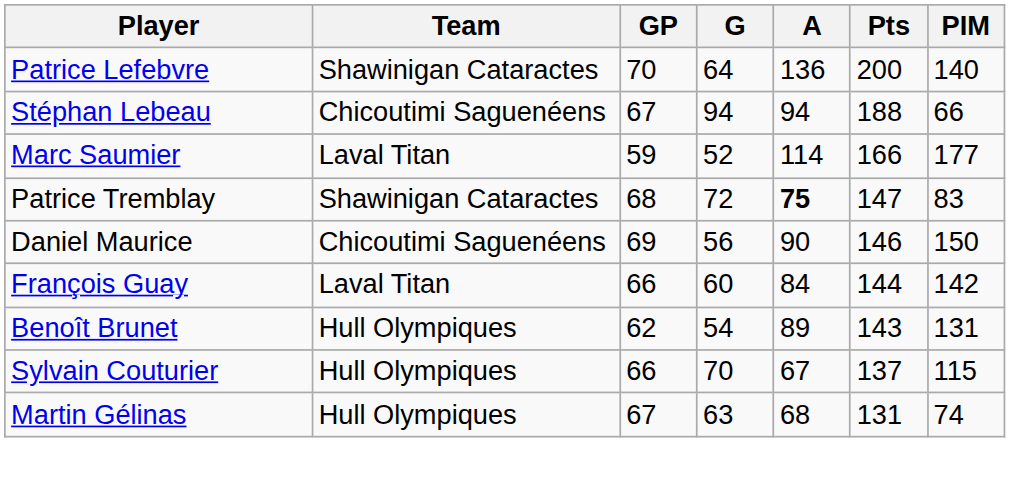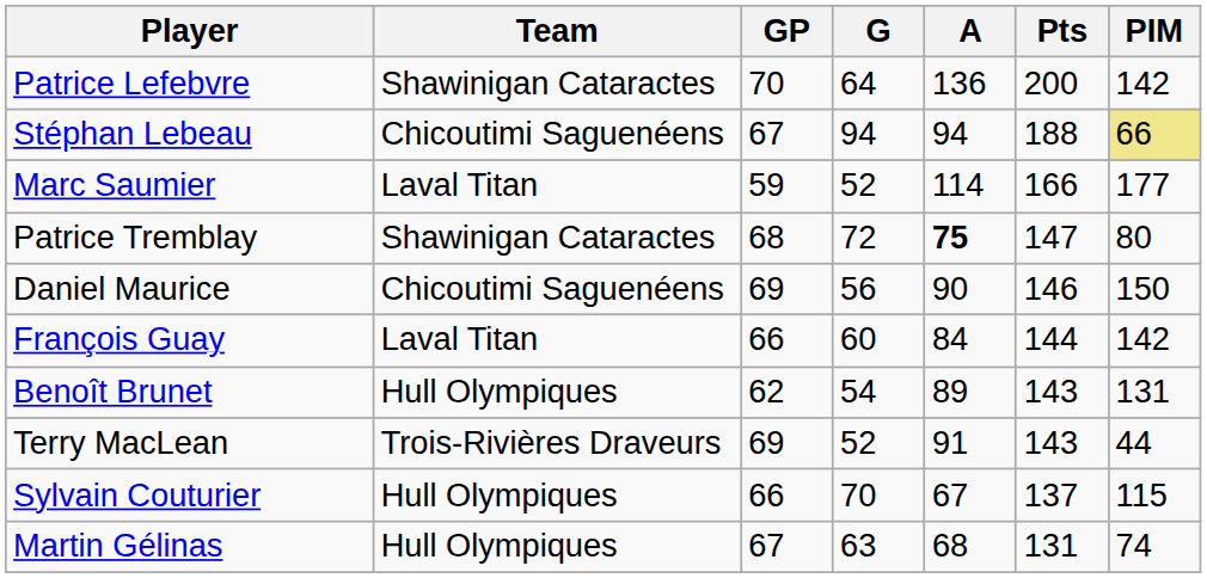Patrice Lefebvre | PIM: 140 -> 142
Stéphan Lebeau | PIM: no background -> khaki background
Patrice Tremblay | PIM: 83 -> 80
+ row: Terry MacLean | Trois-Rivières Draveurs | 69 | 52 | 91 | 143 | 44
